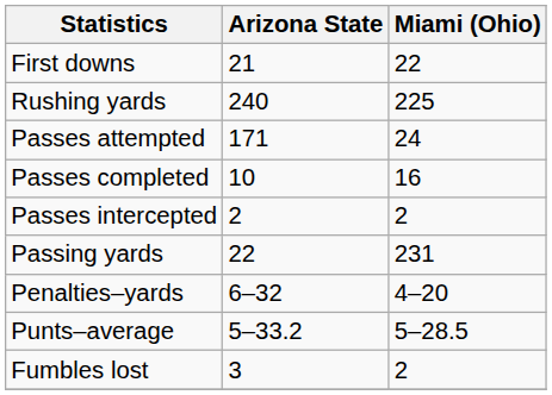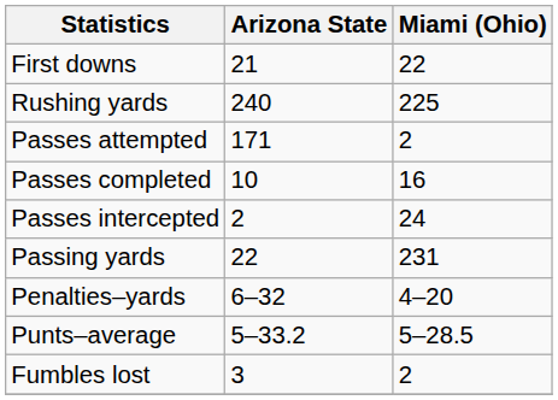Passes attempted | Miami (Ohio): 24 -> 2
Passes intercepted | Miami (Ohio): 2 -> 24
